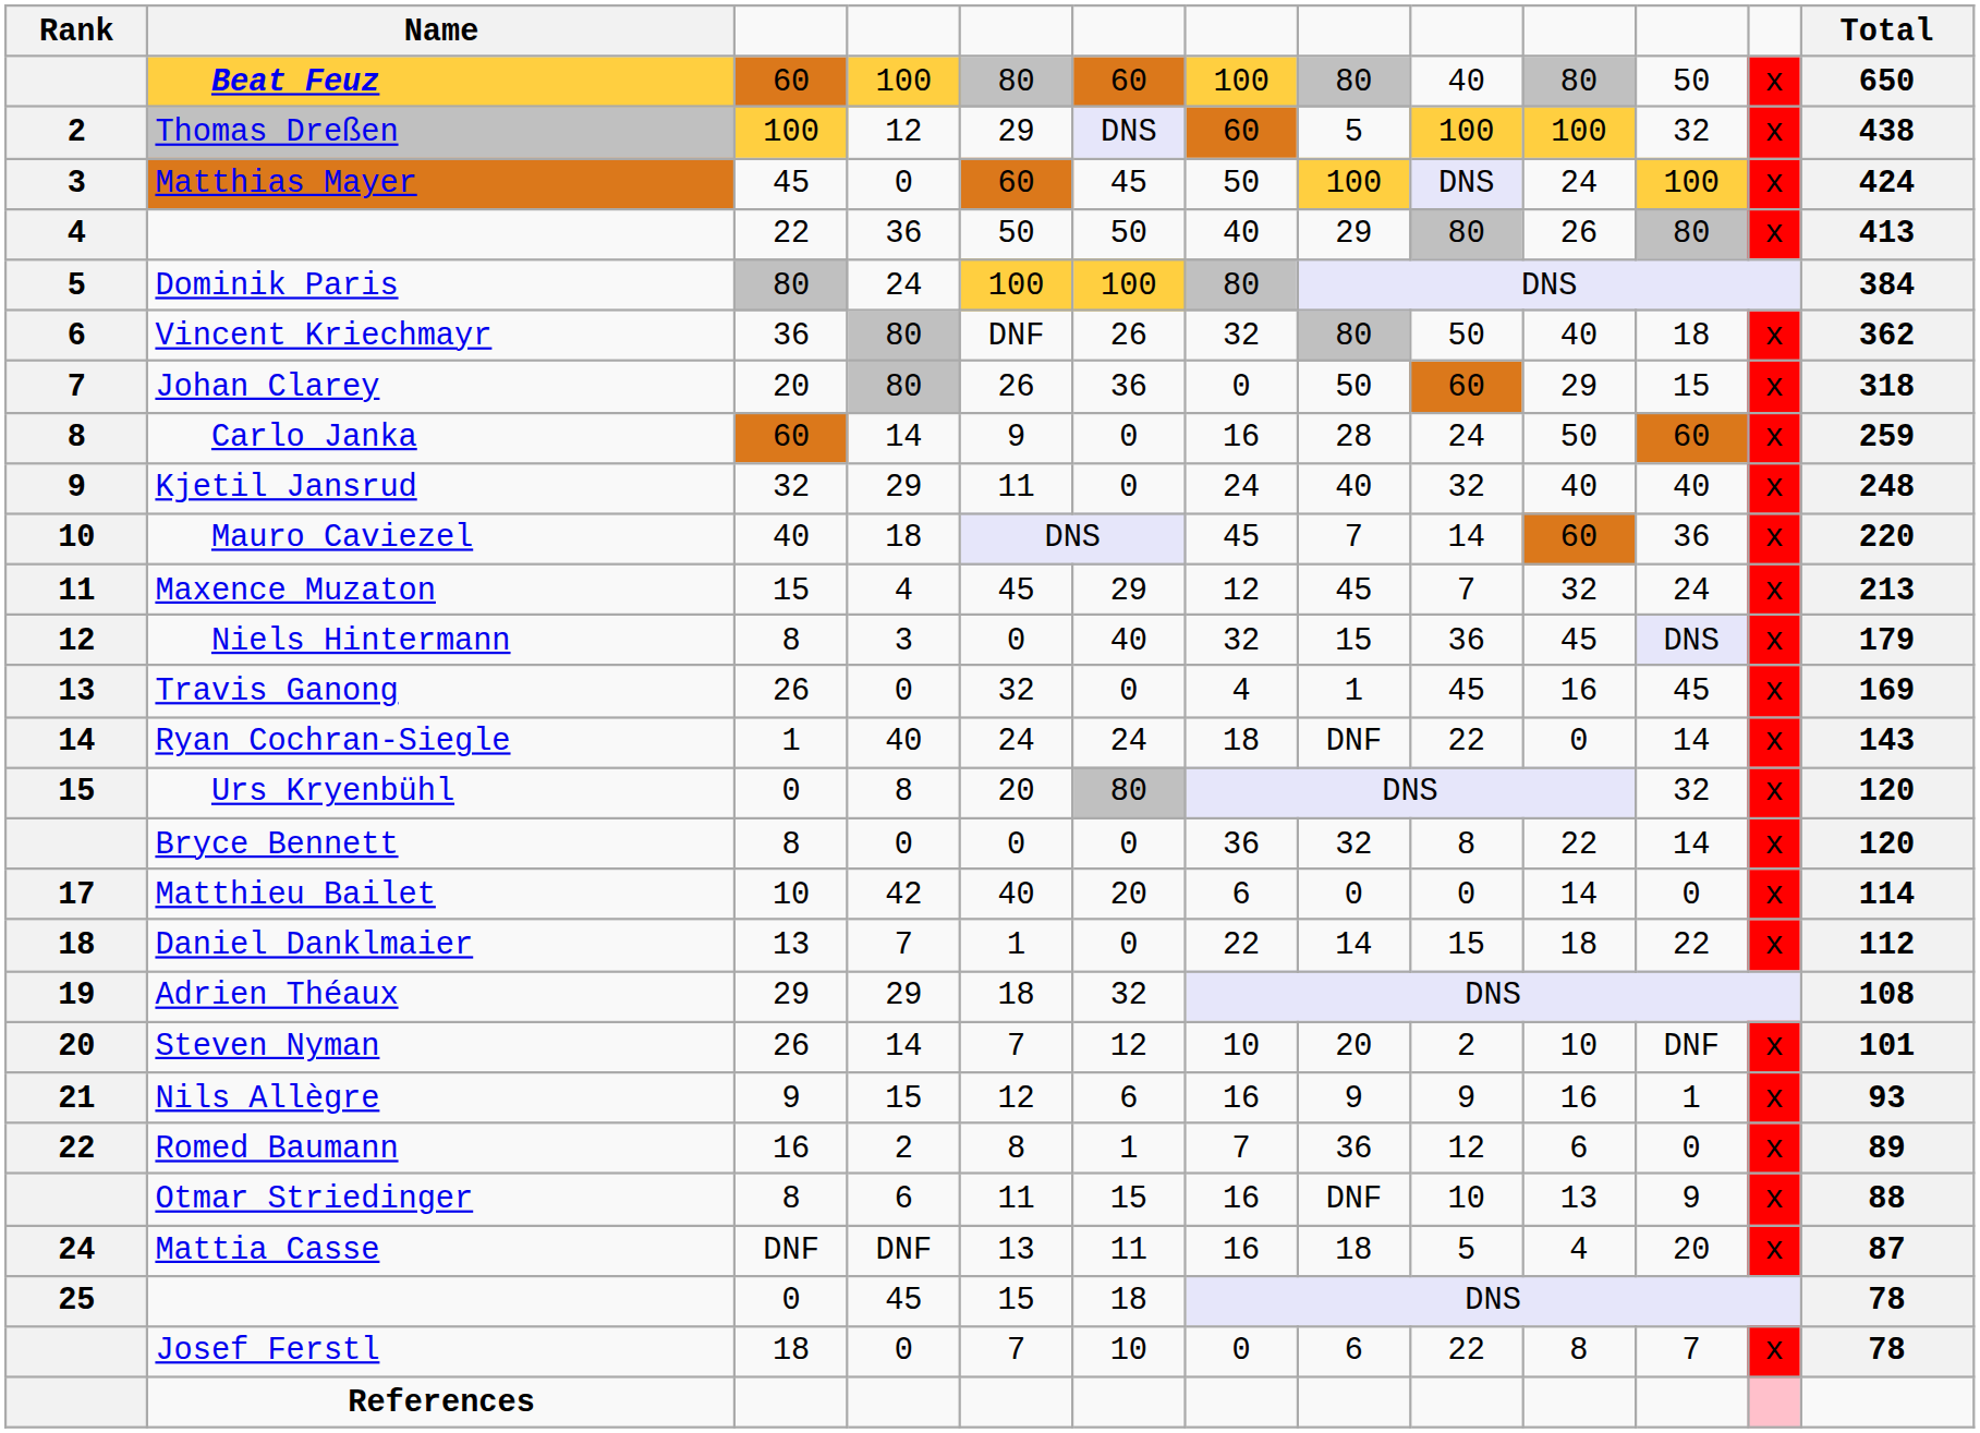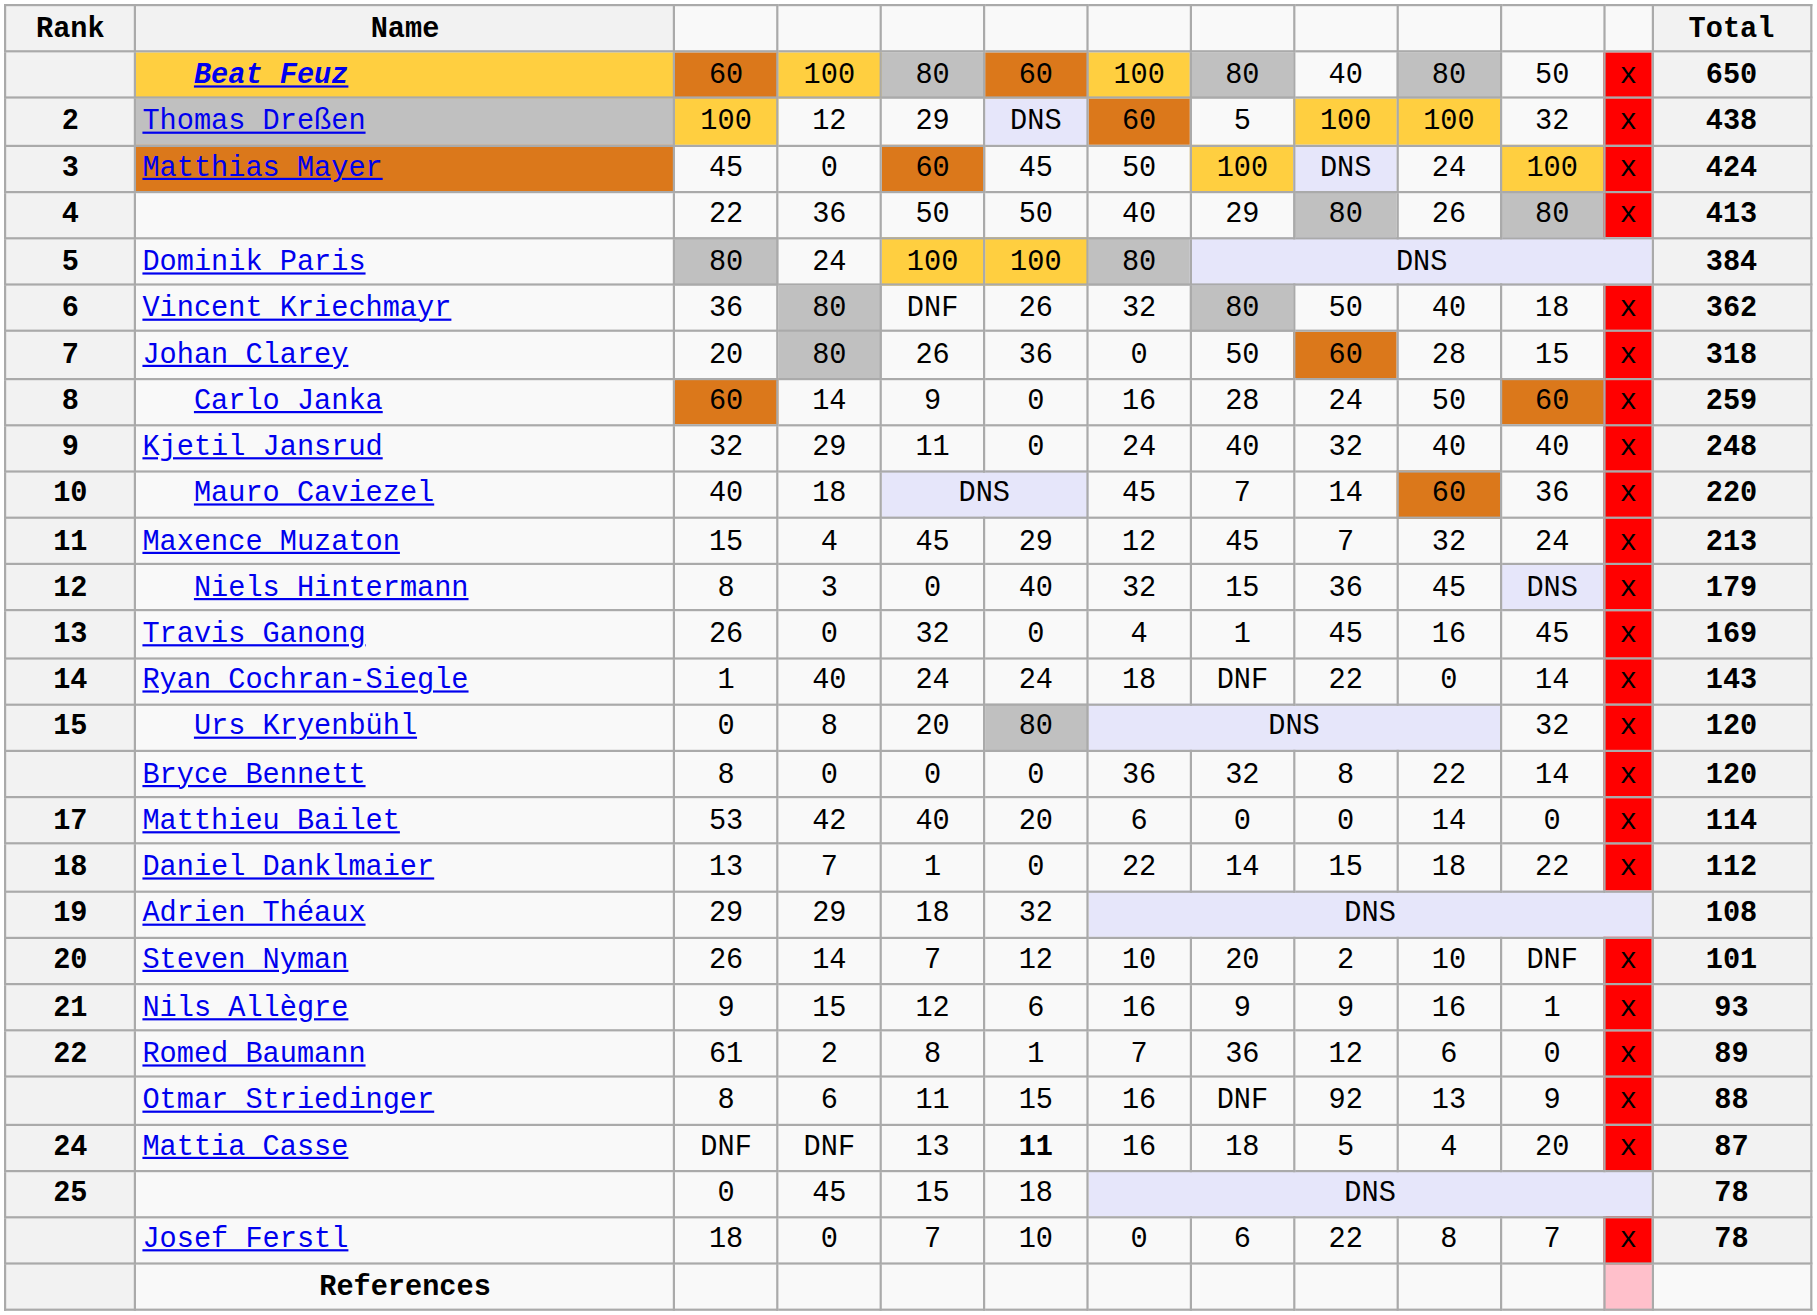Johan Clarey | column 10: 29 -> 28
Matthieu Bailet | column 3: 10 -> 53
Romed Baumann | column 3: 16 -> 61
Otmar Striedinger | column 9: 10 -> 92
Mattia Casse | column 6: normal -> bold
